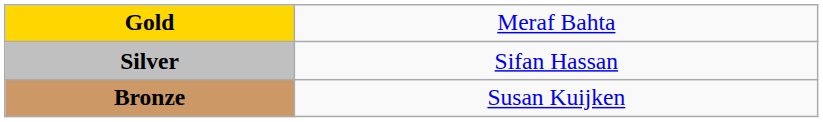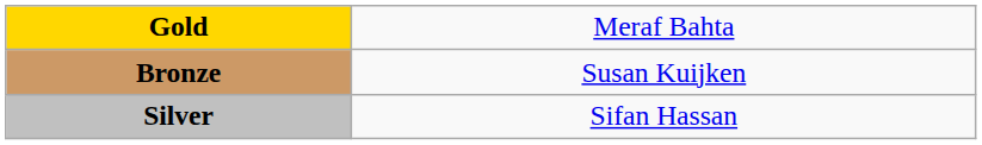rows swapped: Silver <-> Bronze
